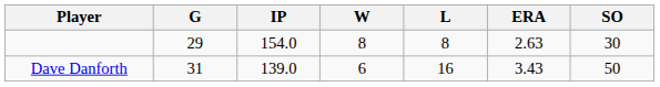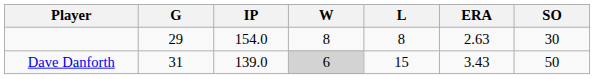Dave Danforth | W: no background -> lightgrey background
Dave Danforth | L: 16 -> 15
